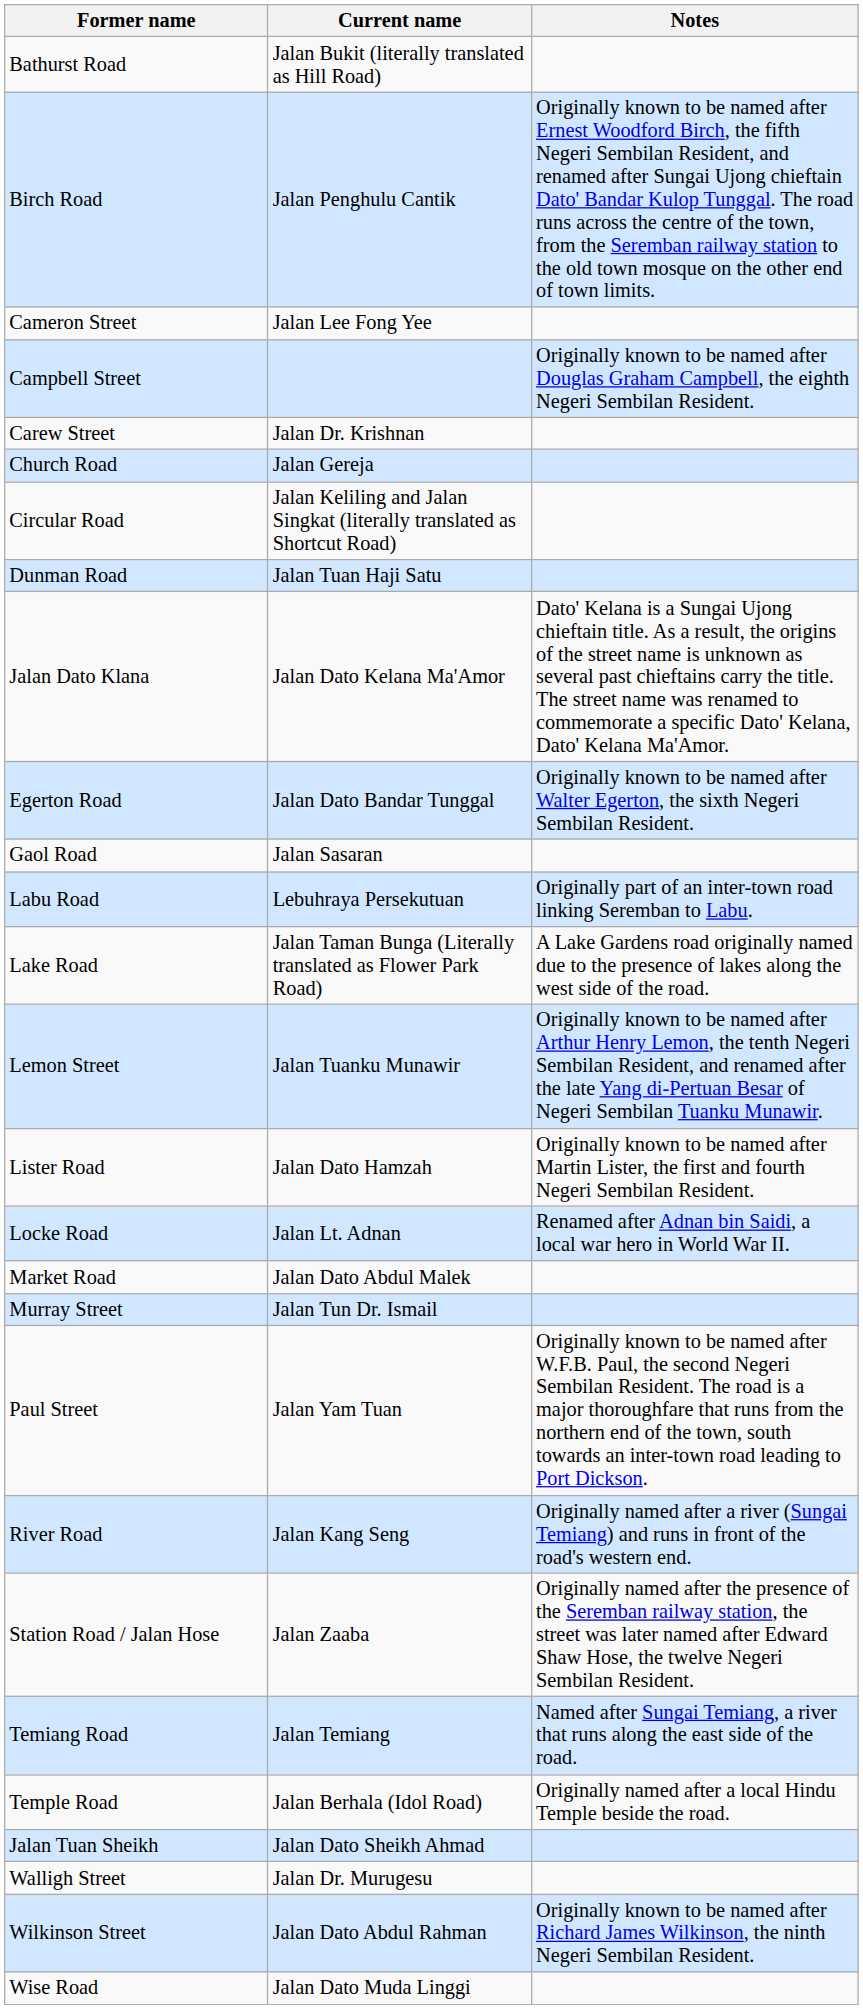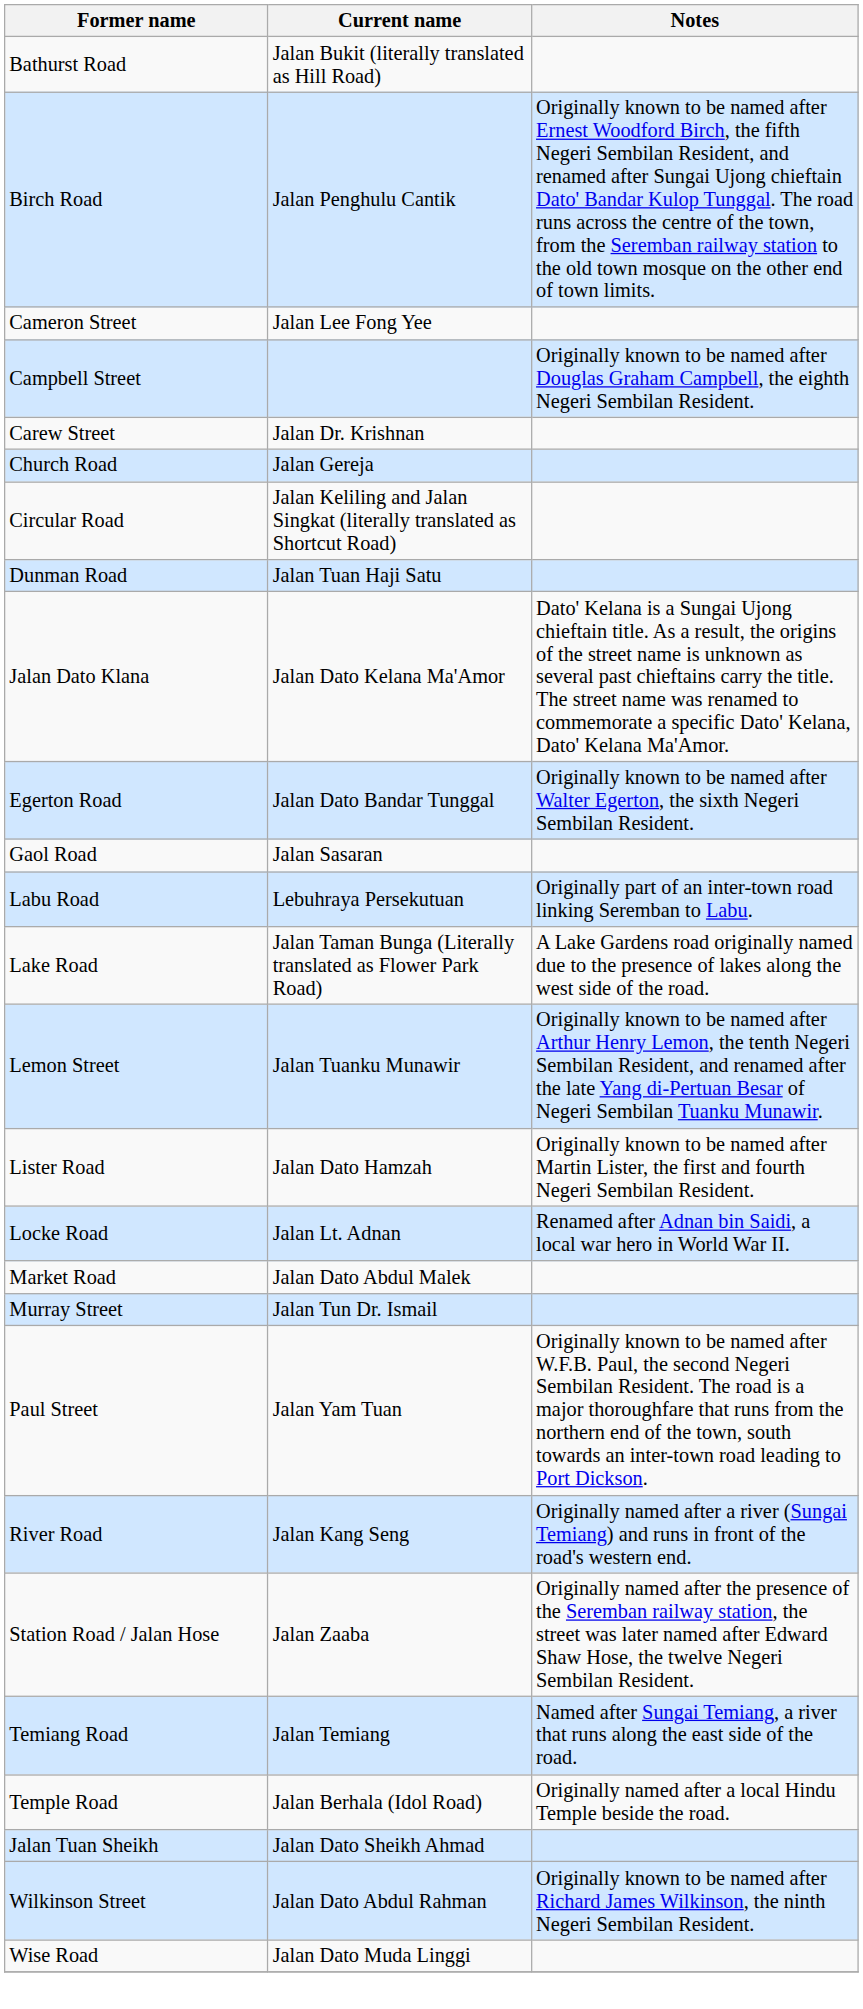- row: Walligh Street | Jalan Dr. Murugesu
